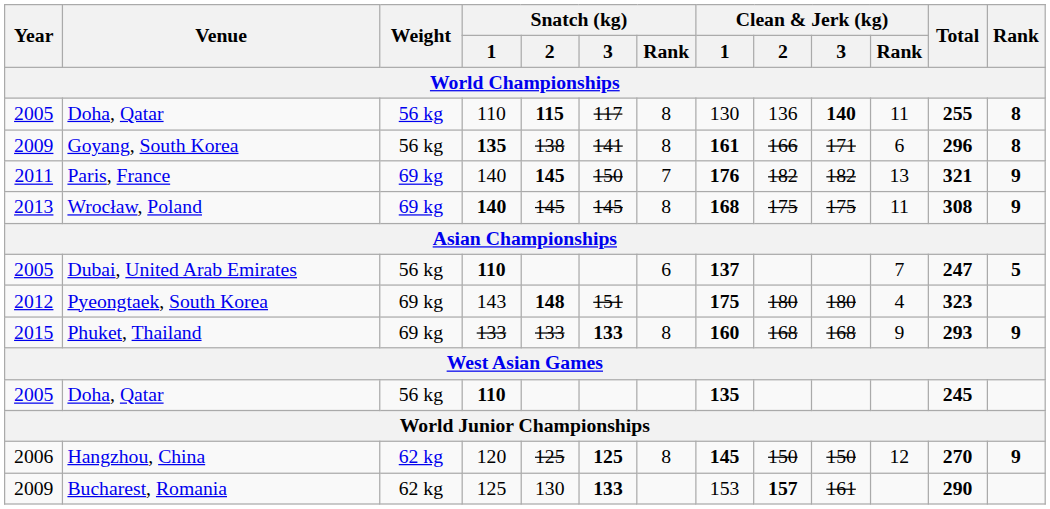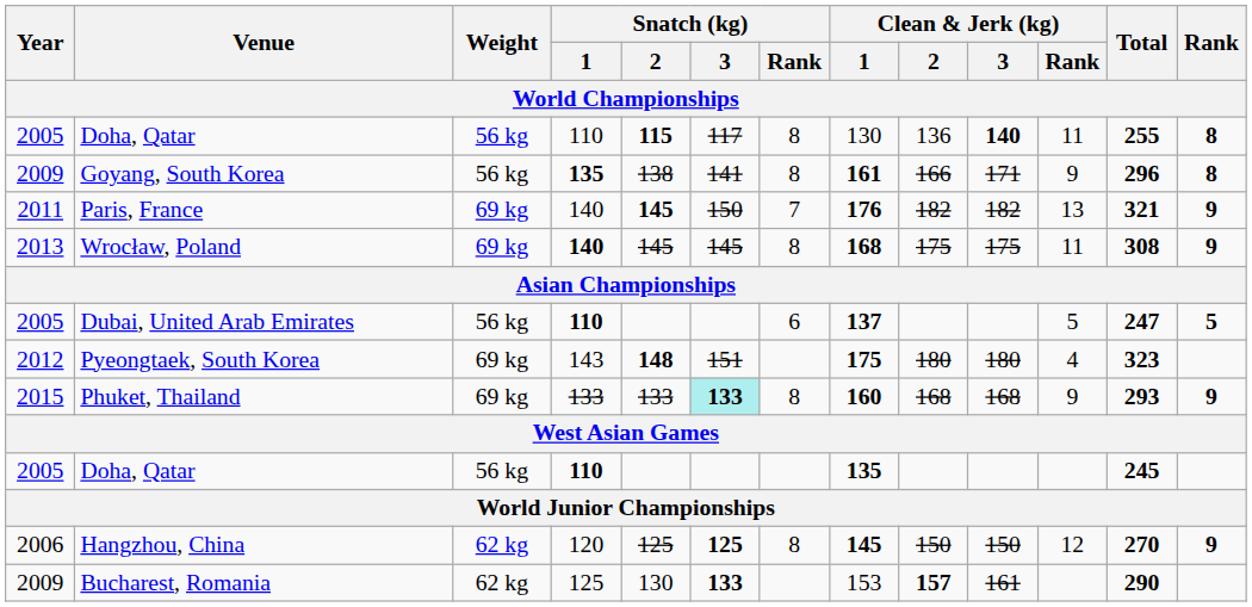Goyang, South Korea | Clean & Jerk (kg) / Rank: 6 -> 9
Dubai, United Arab Emirates | Clean & Jerk (kg) / Rank: 7 -> 5
Phuket, Thailand | Snatch (kg) / 3: no background -> paleturquoise background
